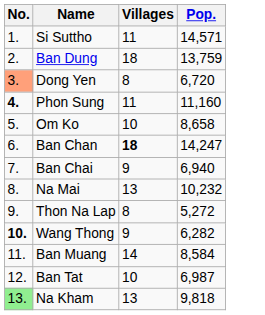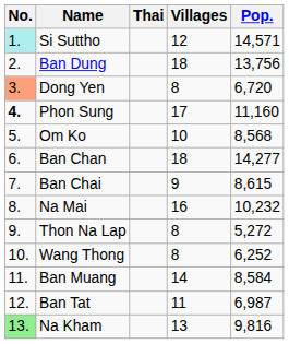+ column: Thai
Si Suttho | No.: no background -> paleturquoise background
Si Suttho | Villages: 11 -> 12
Ban Dung | Pop.: 13,759 -> 13,756
Phon Sung | Villages: 11 -> 17
Om Ko | Pop.: 8,658 -> 8,568
Ban Chan | Villages: bold -> normal
Ban Chan | Pop.: 14,247 -> 14,277
Ban Chai | Pop.: 6,940 -> 8,615
Na Mai | Villages: 13 -> 16
Wang Thong | No.: bold -> normal
Wang Thong | Villages: 9 -> 8
Wang Thong | Pop.: 6,282 -> 6,252
Ban Tat | Villages: 10 -> 11
Na Kham | Pop.: 9,818 -> 9,816
